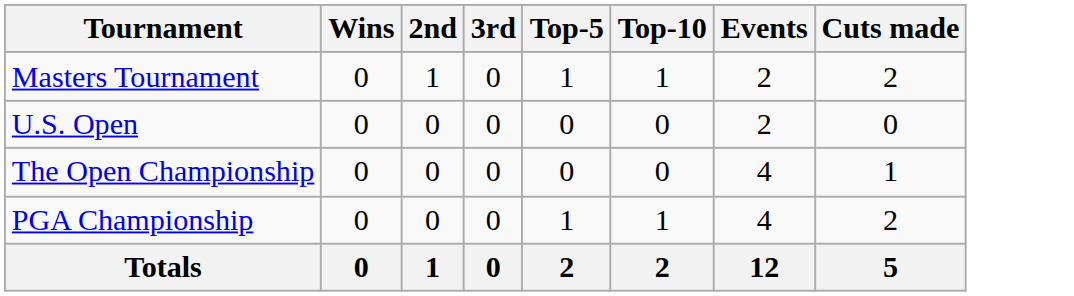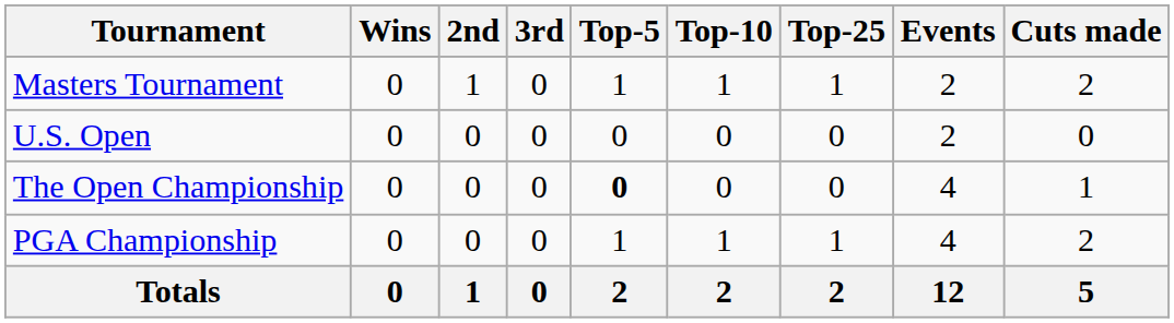+ column: Top-25 | 1 | 0 | 0 | 1 | 2
The Open Championship | Top-5: normal -> bold
